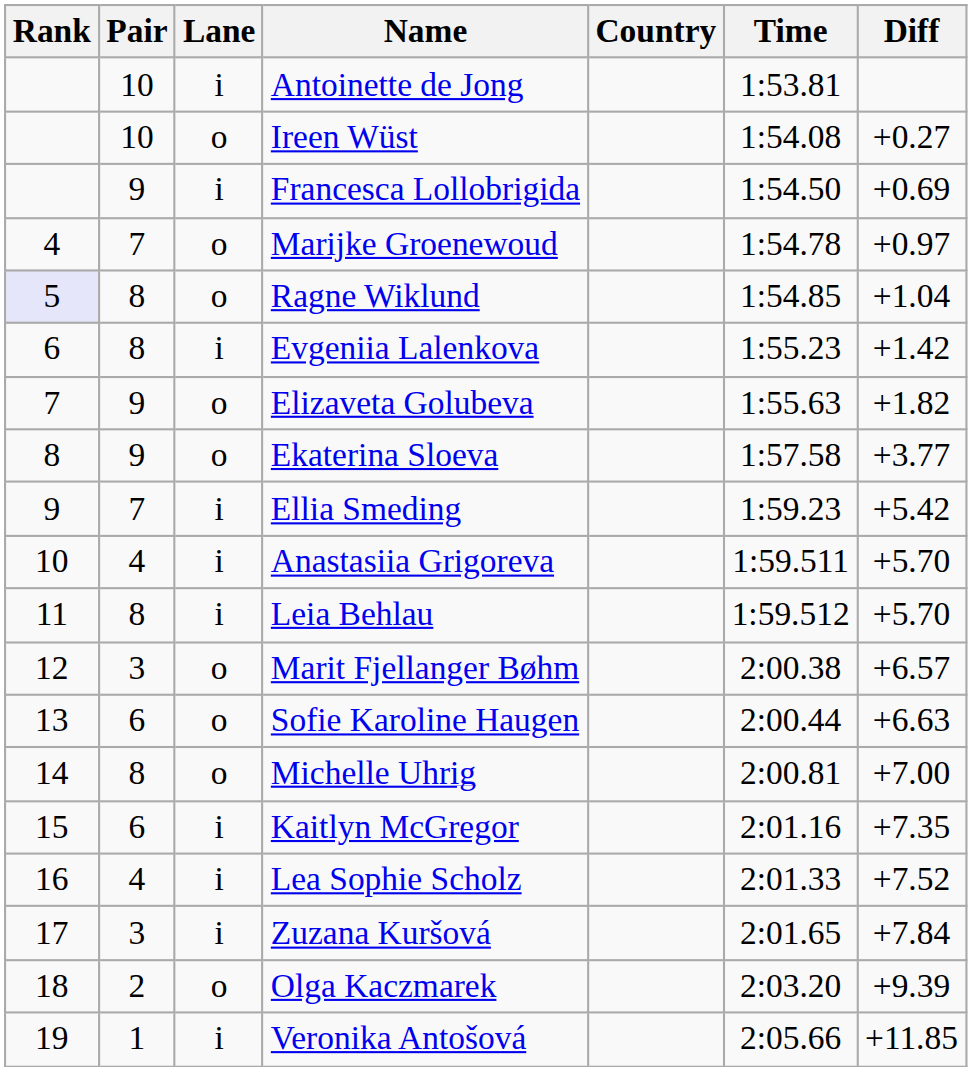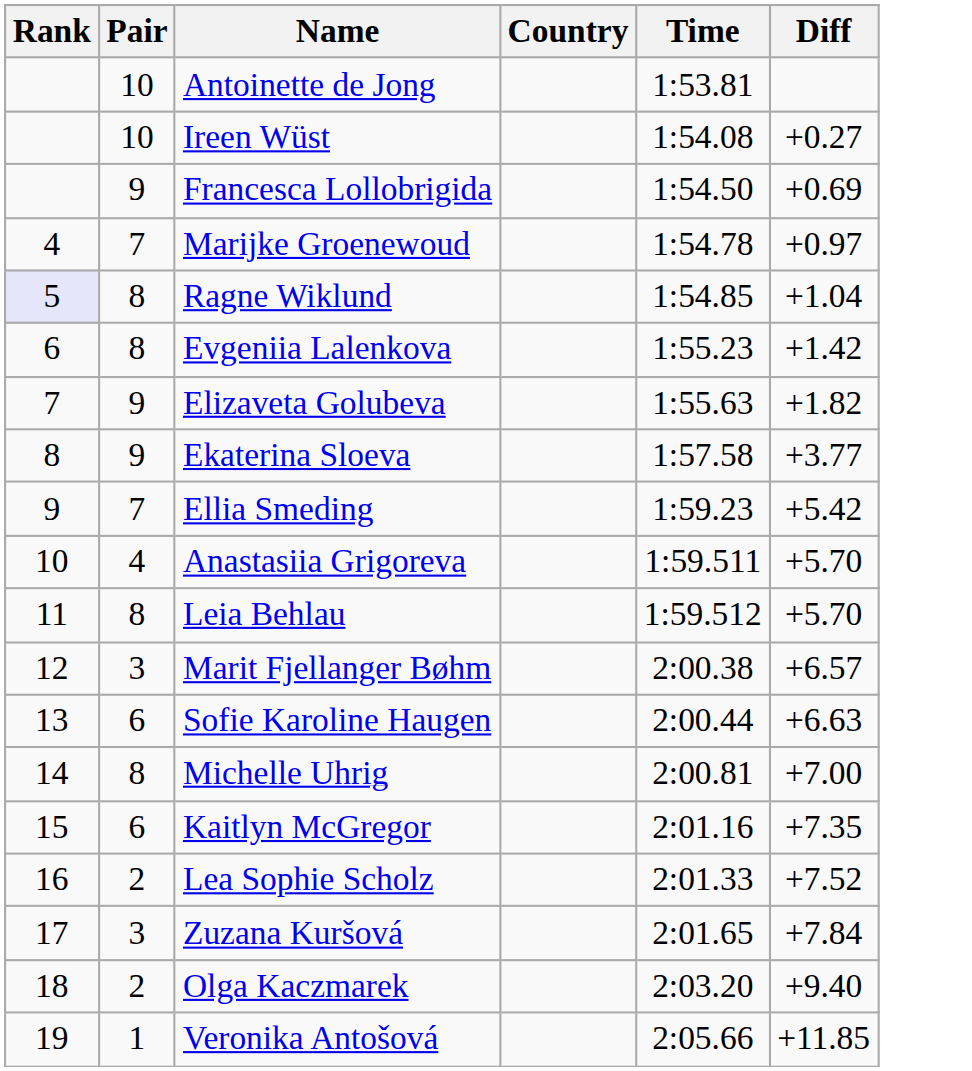- column: Lane | i | o | i | o | o | i | o | o | i | i | i | o | o | o | i | i | i | o | i
Lea Sophie Scholz | Pair: 4 -> 2
Olga Kaczmarek | Diff: +9.39 -> +9.40
